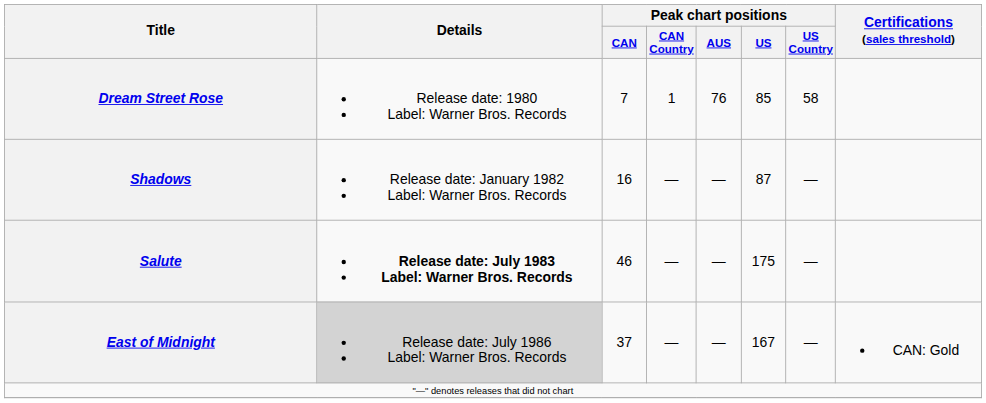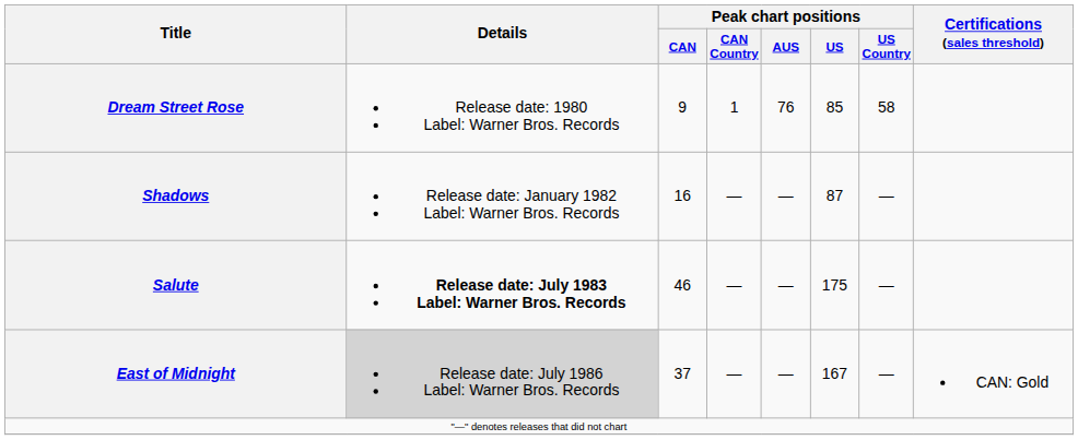Dream Street Rose | Peak chart positions / CAN: 7 -> 9
